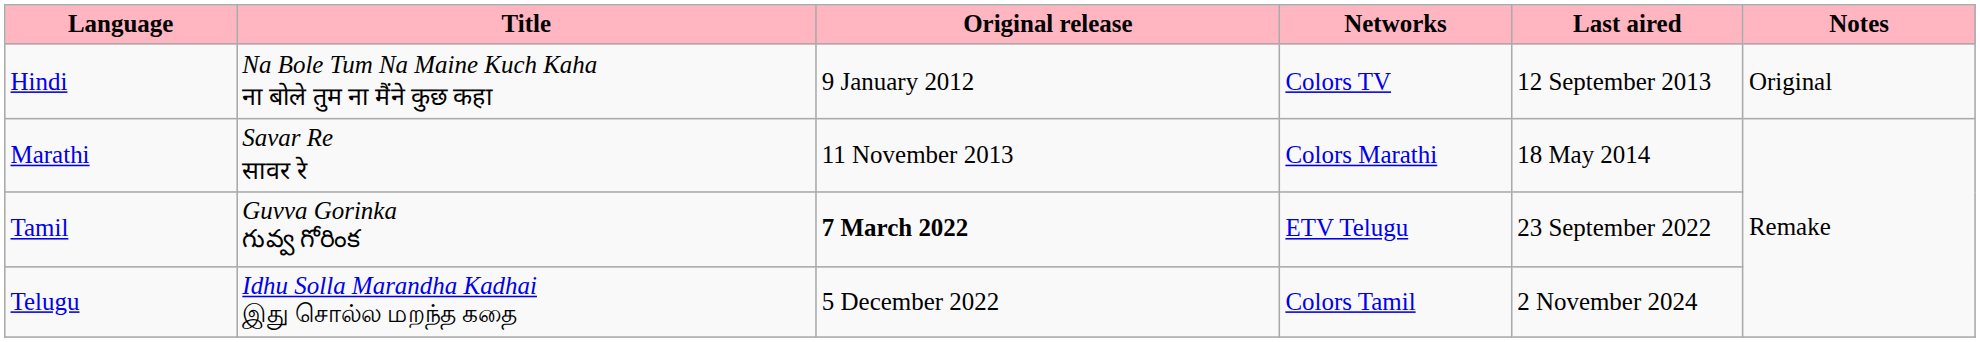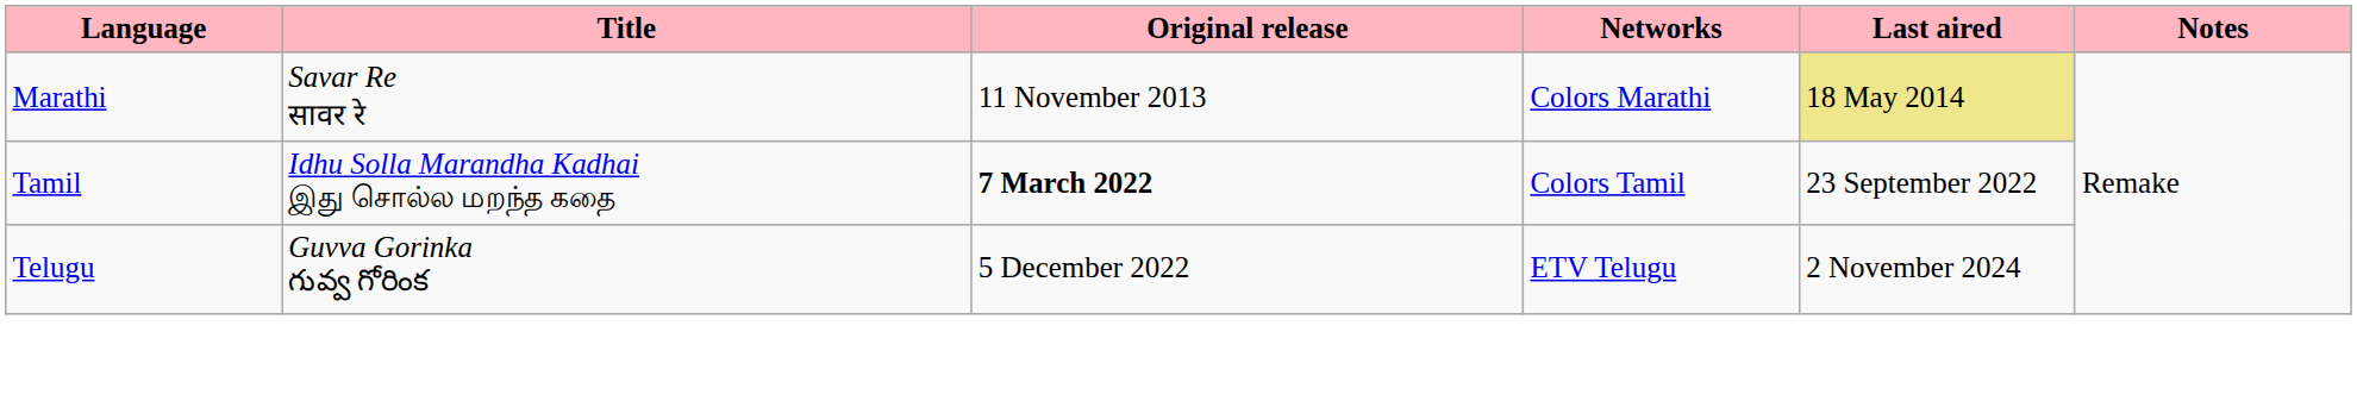- row: Hindi | Na Bole Tum Na Maine Kuch Kaha ना बोले तुम ना मैंने कुछ कहा | 9 January 2012 | Colors TV | 12 September 2013 | Original
Marathi | Last aired: no background -> khaki background
Tamil | Title: Guvva Gorinka గువ్వ గోరింక -> Idhu Solla Marandha Kadhai இது சொல்ல மறந்த கதை
Tamil | Networks: ETV Telugu -> Colors Tamil
Telugu | Title: Idhu Solla Marandha Kadhai இது சொல்ல மறந்த கதை -> Guvva Gorinka గువ్వ గోరింక
Telugu | Networks: Colors Tamil -> ETV Telugu
